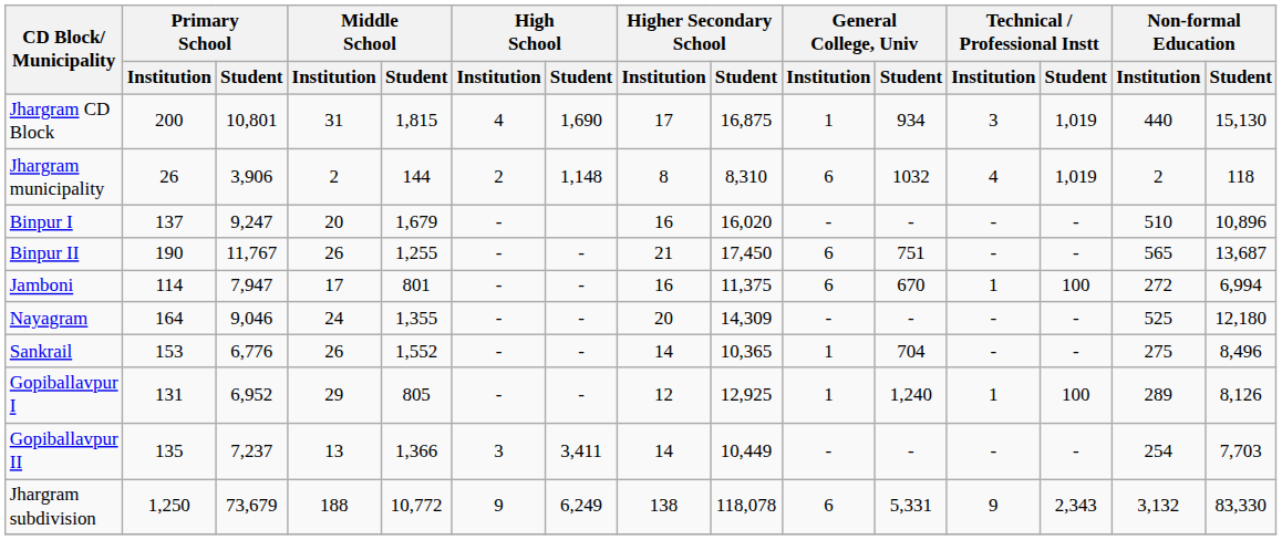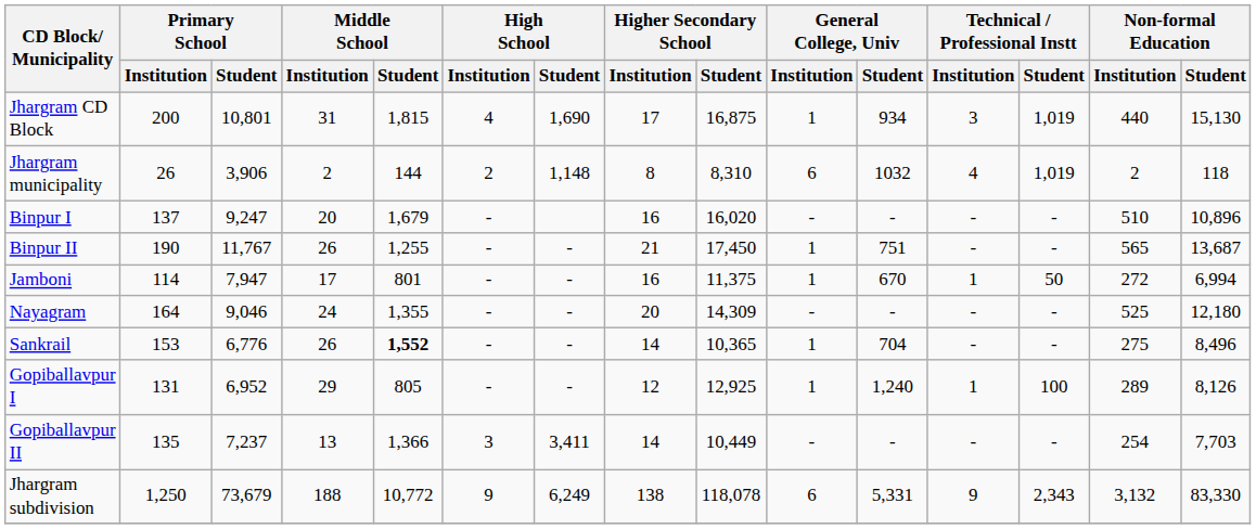Binpur II | General College, Univ / Institution: 6 -> 1
Jamboni | General College, Univ / Institution: 6 -> 1
Jamboni | Technical / Professional Instt / Student: 100 -> 50
Sankrail | Middle School / Student: normal -> bold
